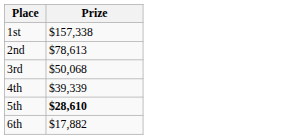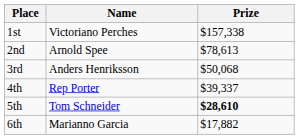+ column: Name | Victoriano Perches | Arnold Spee | Anders Henriksson | Rep Porter | Tom Schneider | Marianno Garcia
4th | Prize: $39,339 -> $39,337
